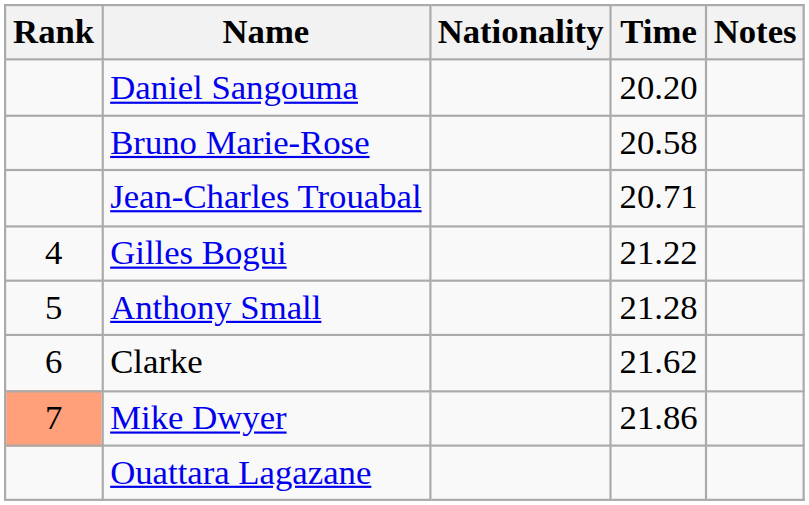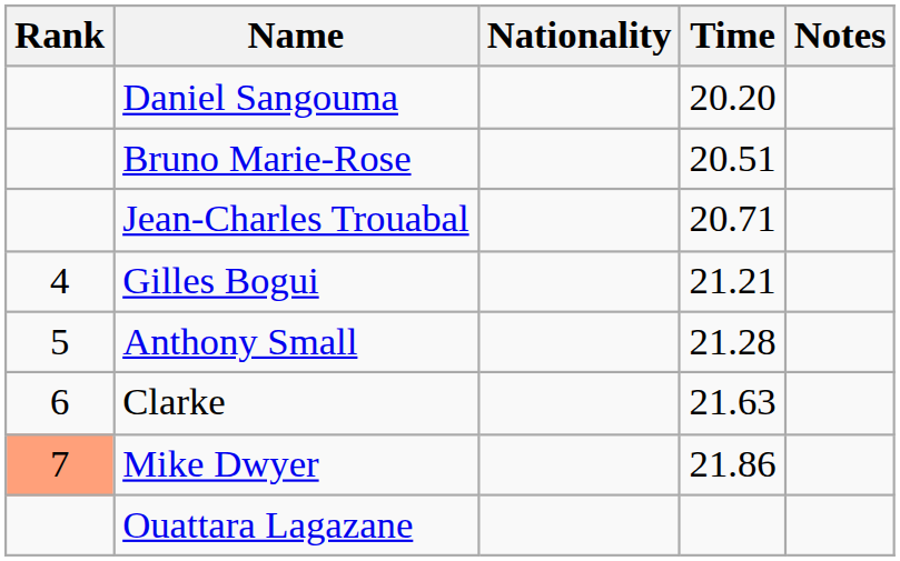Bruno Marie-Rose | Time: 20.58 -> 20.51
Gilles Bogui | Time: 21.22 -> 21.21
Clarke | Time: 21.62 -> 21.63
